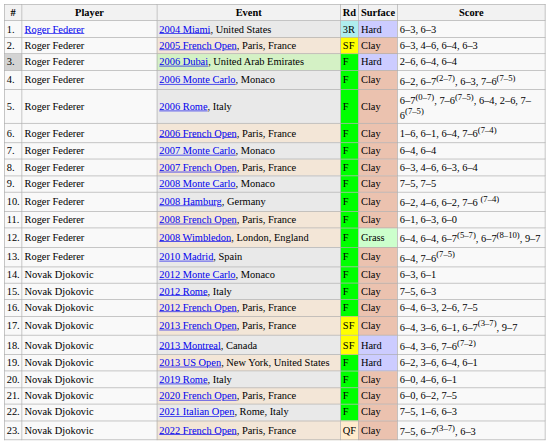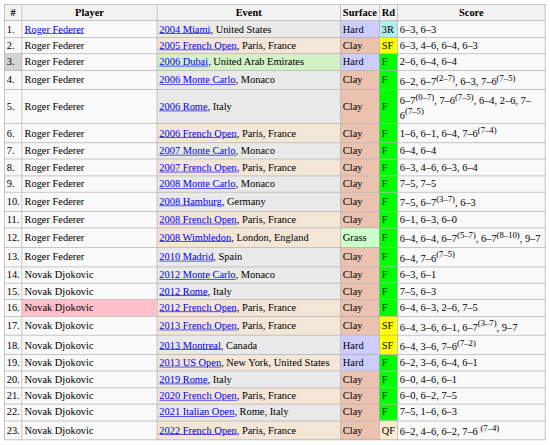columns swapped: Surface <-> Rd
2008 Hamburg, Germany | Score: 6–2, 4–6, 6–2, 7–6 (7–4) -> 7–5, 6–7(3–7), 6–3
2012 French Open, Paris, France | Player: no background -> pink background
2022 French Open, Paris, France | Score: 7–5, 6–7(3–7), 6–3 -> 6–2, 4–6, 6–2, 7–6 (7–4)
